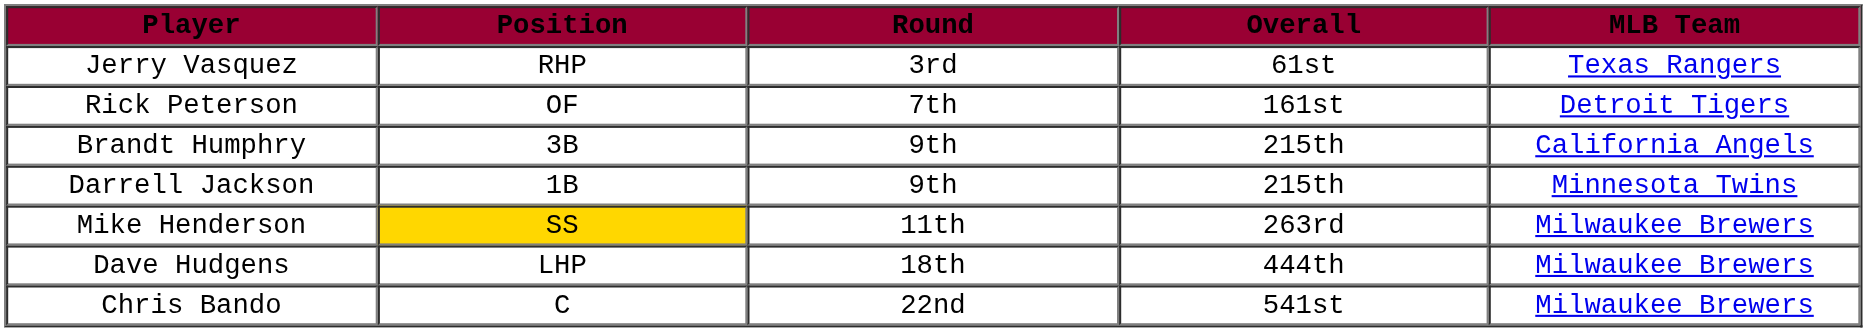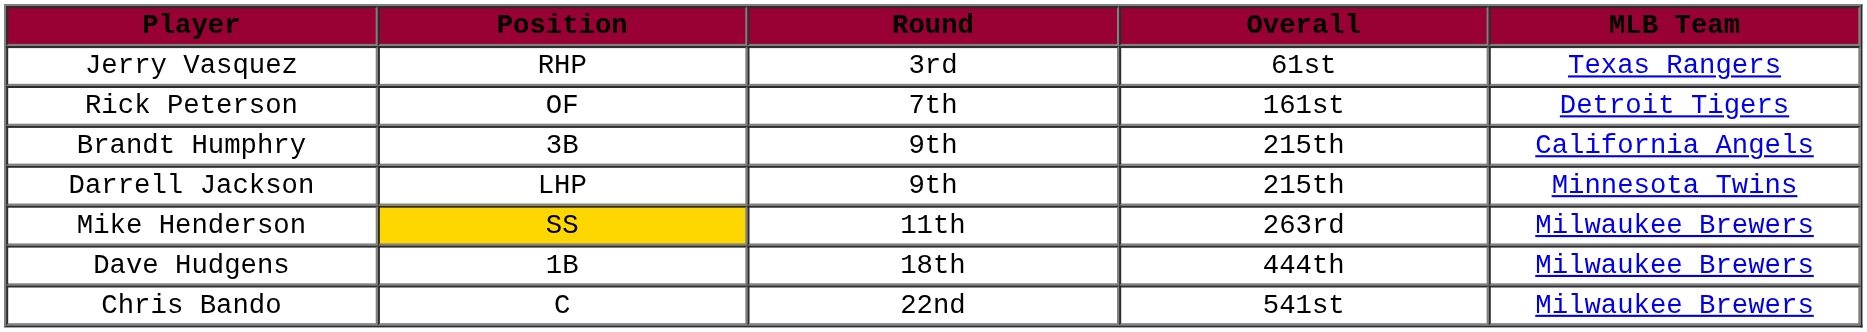Darrell Jackson | Position: 1B -> LHP
Dave Hudgens | Position: LHP -> 1B
